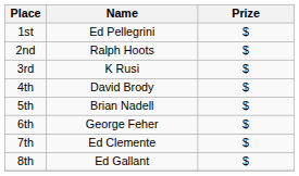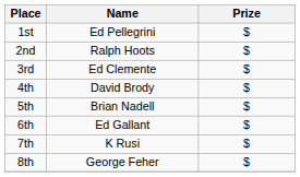3rd | Name: K Rusi -> Ed Clemente
6th | Name: George Feher -> Ed Gallant
7th | Name: Ed Clemente -> K Rusi
8th | Name: Ed Gallant -> George Feher
